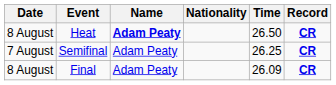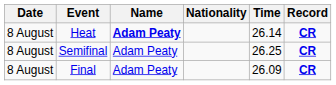Heat | Time: 26.50 -> 26.14
Semifinal | Date: 7 August -> 8 August
